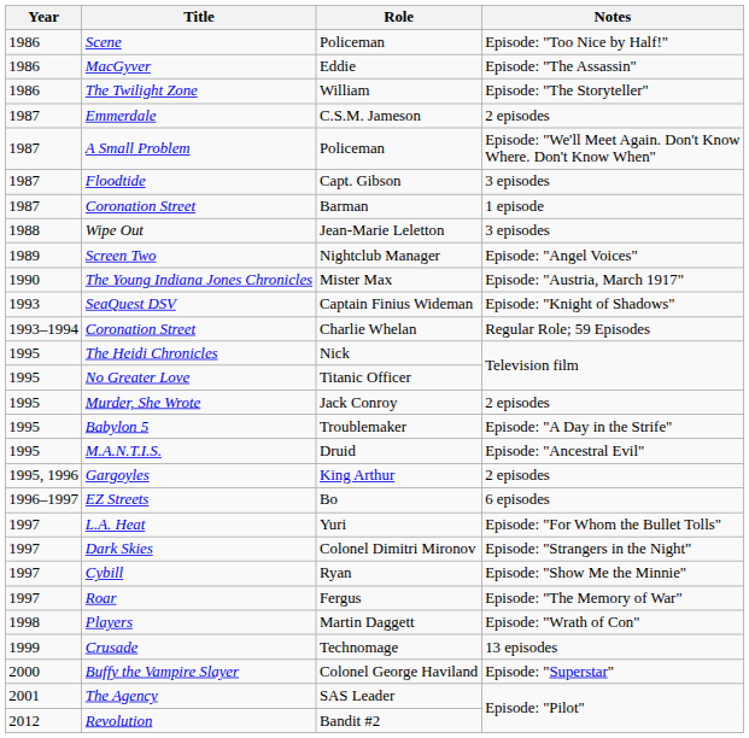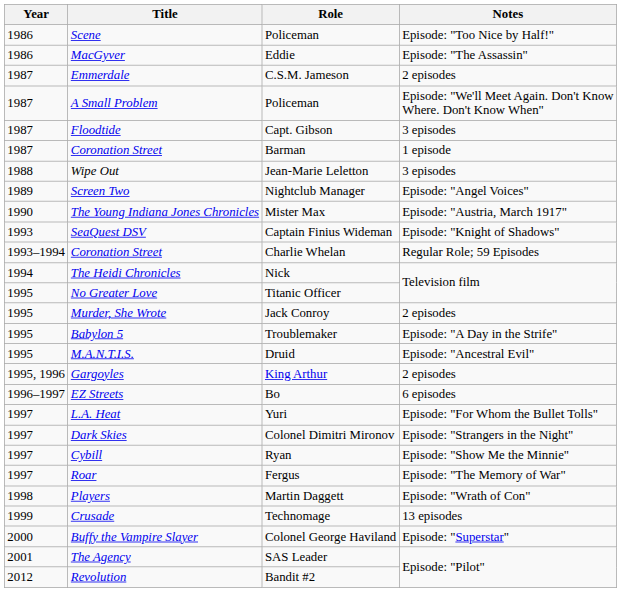- row: 1986 | The Twilight Zone | William | Episode: "The Storyteller"
The Heidi Chronicles | Year: 1995 -> 1994
